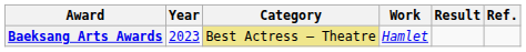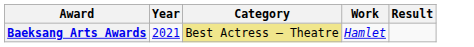- column: Ref.
Baeksang Arts Awards | Year: 2023 -> 2021
